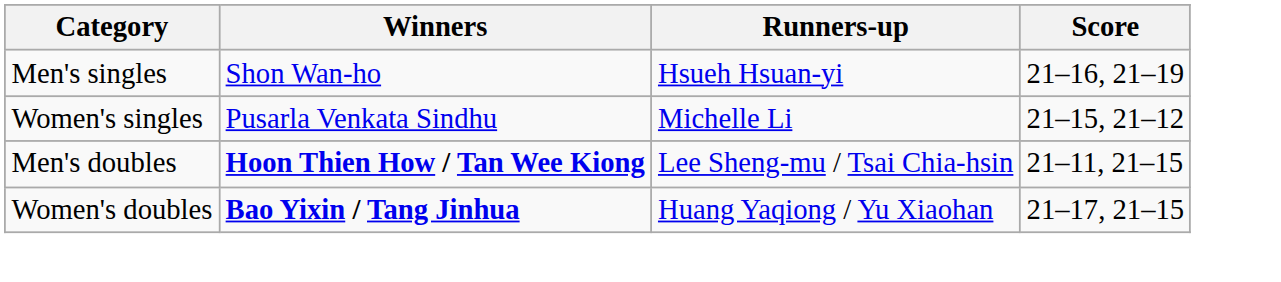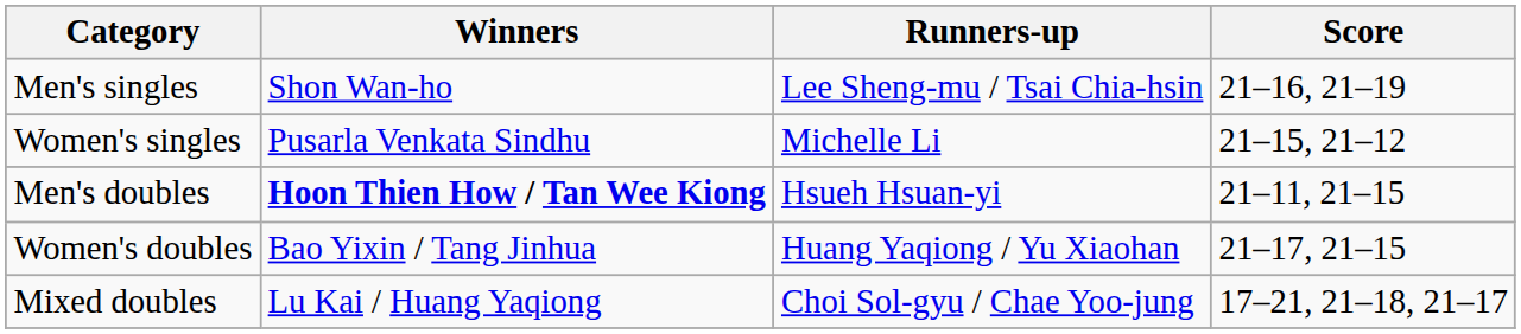Men's singles | Runners-up: Hsueh Hsuan-yi -> Lee Sheng-mu / Tsai Chia-hsin
Men's doubles | Runners-up: Lee Sheng-mu / Tsai Chia-hsin -> Hsueh Hsuan-yi
Women's doubles | Winners: bold -> normal
+ row: Mixed doubles | Lu Kai / Huang Yaqiong | Choi Sol-gyu / Chae Yoo-jung | 17–21, 21–18, 21–17
